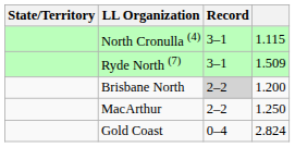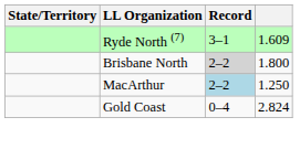- row: North Cronulla (4) | 3–1 | 1.115
Ryde North (7) | column 4: 1.509 -> 1.609
Brisbane North | column 4: 1.200 -> 1.800
MacArthur | Record: no background -> lightblue background
